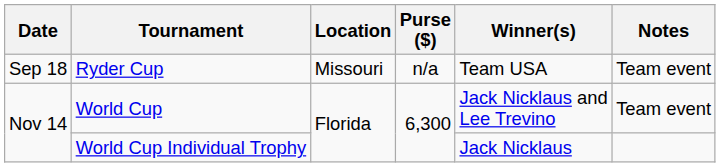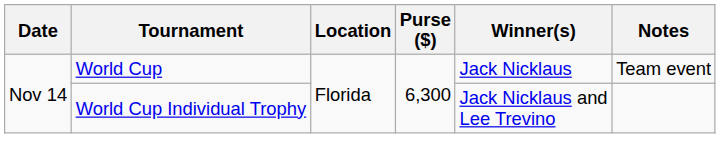- row: Sep 18 | Ryder Cup | Missouri | n/a | Team USA | Team event
World Cup | Winner(s): Jack Nicklaus and Lee Trevino -> Jack Nicklaus
World Cup Individual Trophy | Winner(s): Jack Nicklaus -> Jack Nicklaus and Lee Trevino
